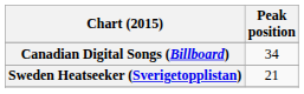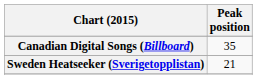Canadian Digital Songs (Billboard) | Peak position: 34 -> 35
